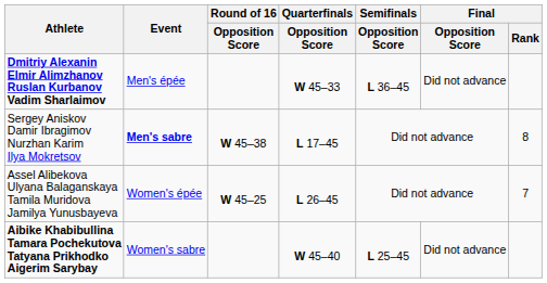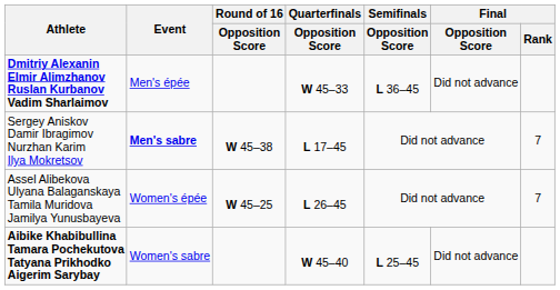Sergey Aniskov Damir Ibragimov Nurzhan Karim Ilya Mokretsov | Final / Rank: 8 -> 7
